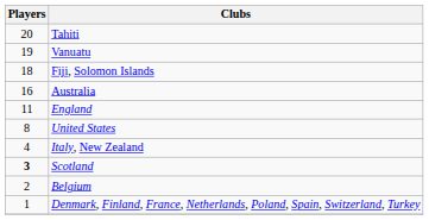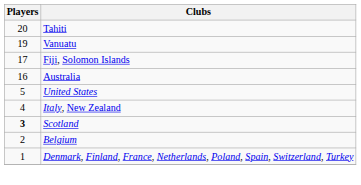Fiji, Solomon Islands | Players: 18 -> 17
- row: 11 | England
United States | Players: 8 -> 5
